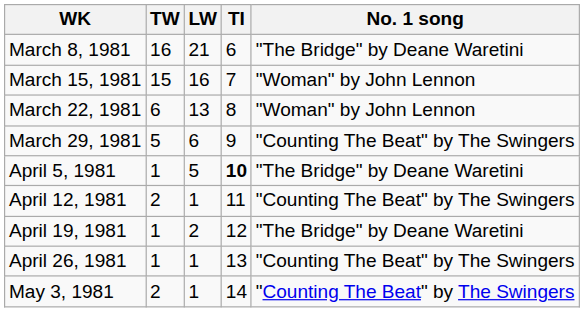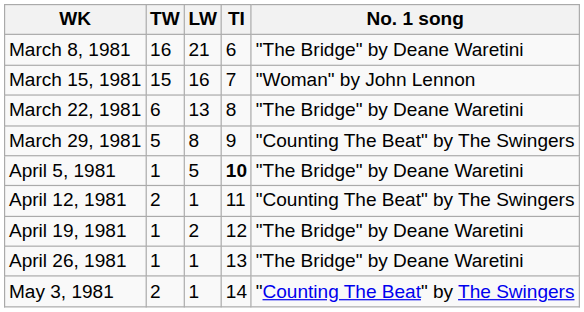March 22, 1981 | No. 1 song: "Woman" by John Lennon -> "The Bridge" by Deane Waretini
March 29, 1981 | LW: 6 -> 8
April 26, 1981 | No. 1 song: "Counting The Beat" by The Swingers -> "The Bridge" by Deane Waretini
